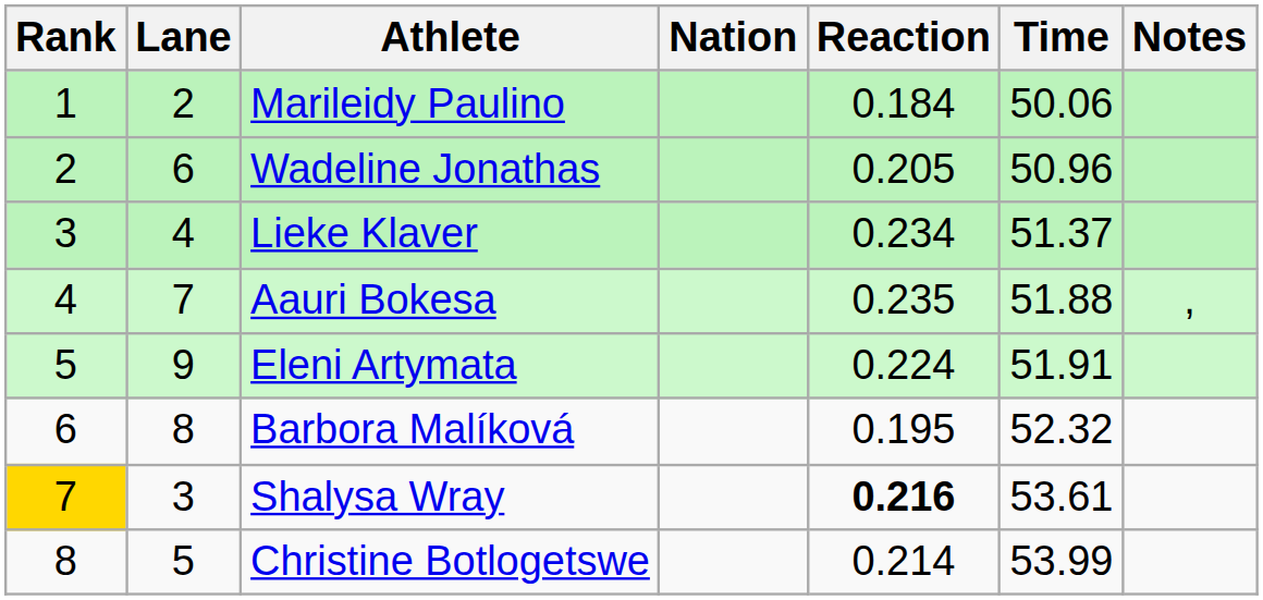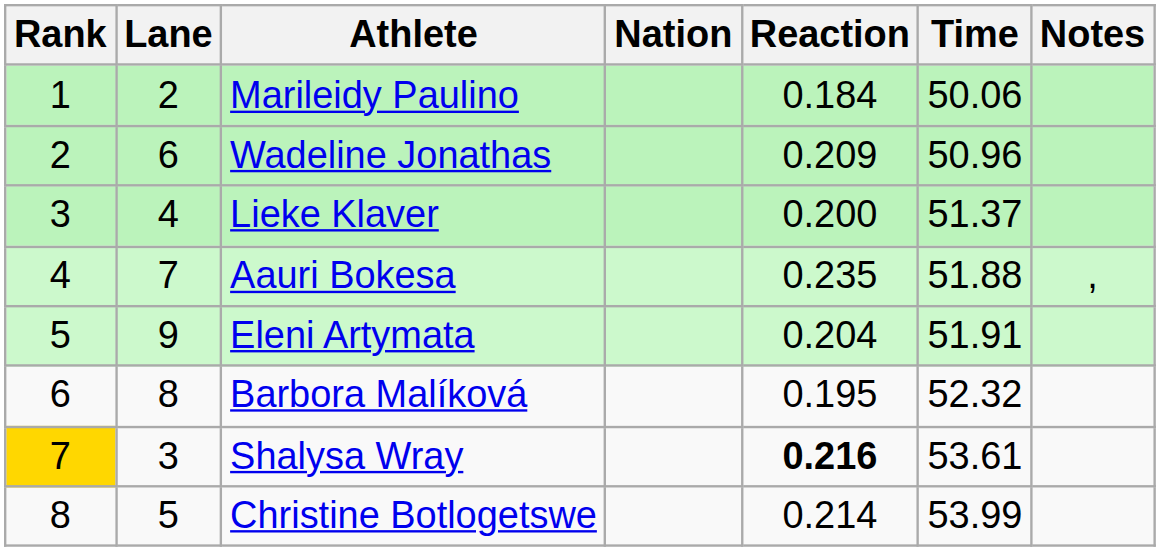Wadeline Jonathas | Reaction: 0.205 -> 0.209
Lieke Klaver | Reaction: 0.234 -> 0.200
Eleni Artymata | Reaction: 0.224 -> 0.204
